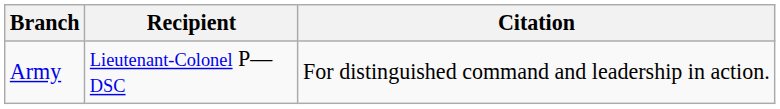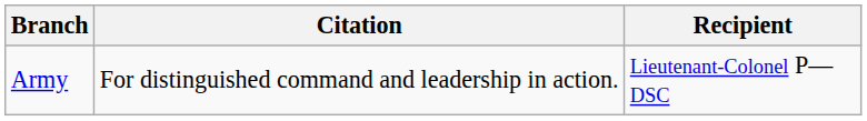columns swapped: Recipient <-> Citation
